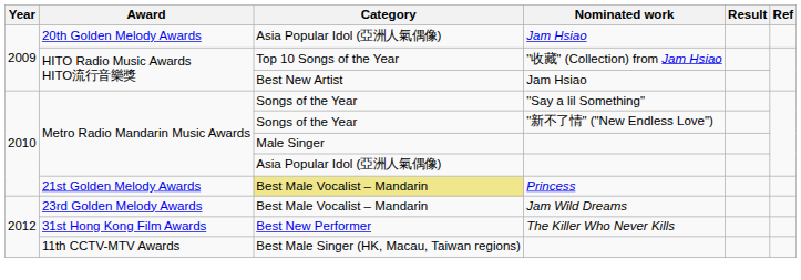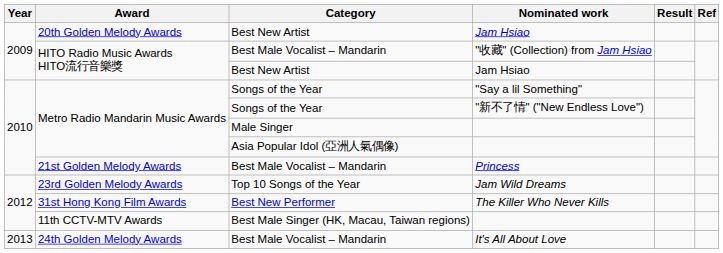20th Golden Melody Awards / Jam Hsiao | Category: Asia Popular Idol (亞洲人氣偶像) -> Best New Artist
"收藏" (Collection) from Jam Hsiao | Category: Top 10 Songs of the Year -> Best Male Vocalist – Mandarin
Princess | Category: khaki background -> no background
Jam Wild Dreams | Category: Best Male Vocalist – Mandarin -> Top 10 Songs of the Year
+ row: 2013 | 24th Golden Melody Awards | Best Male Vocalist – Mandarin | It's All About Love
